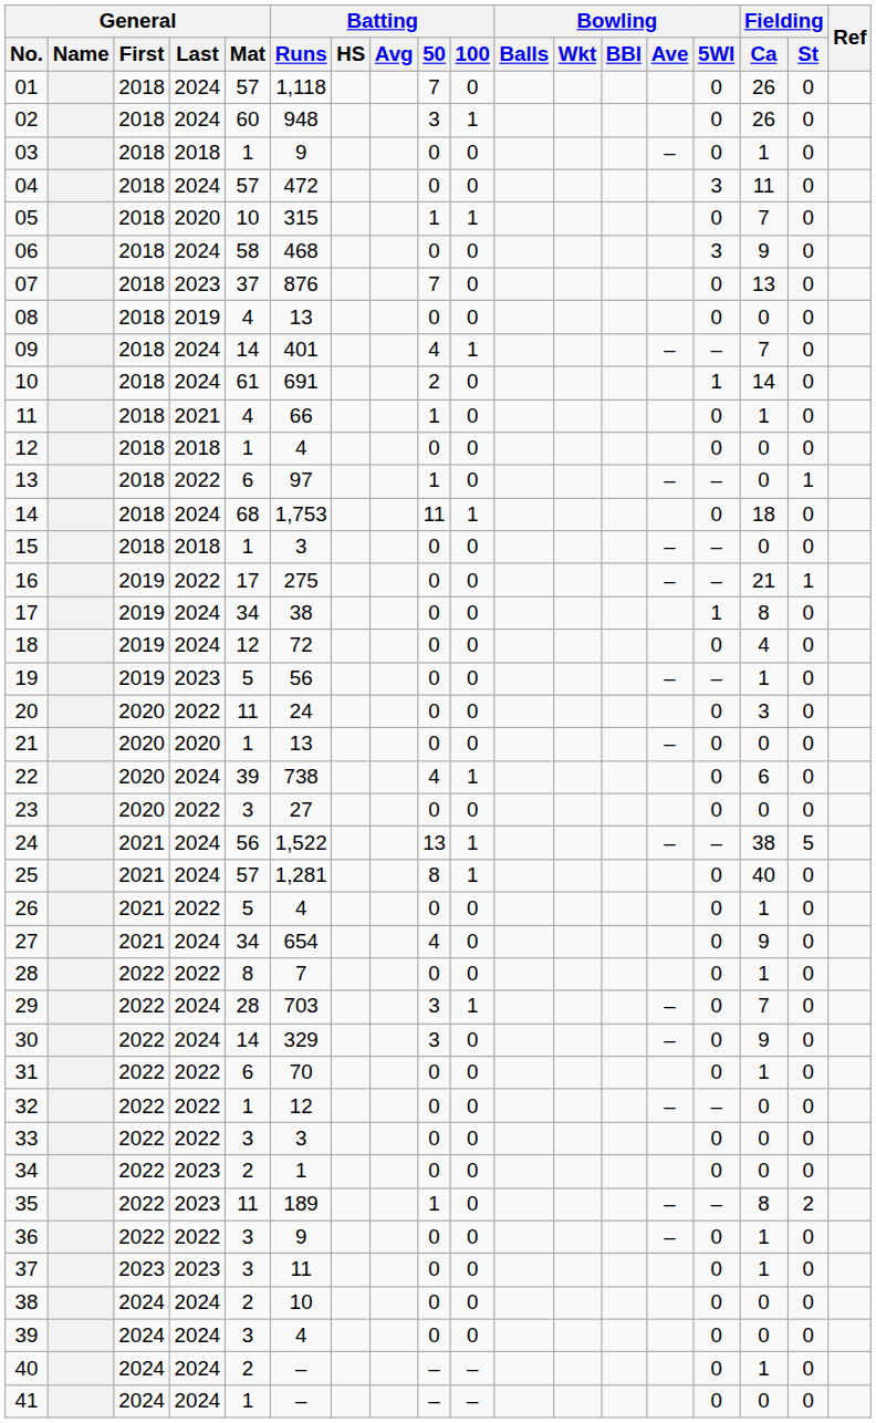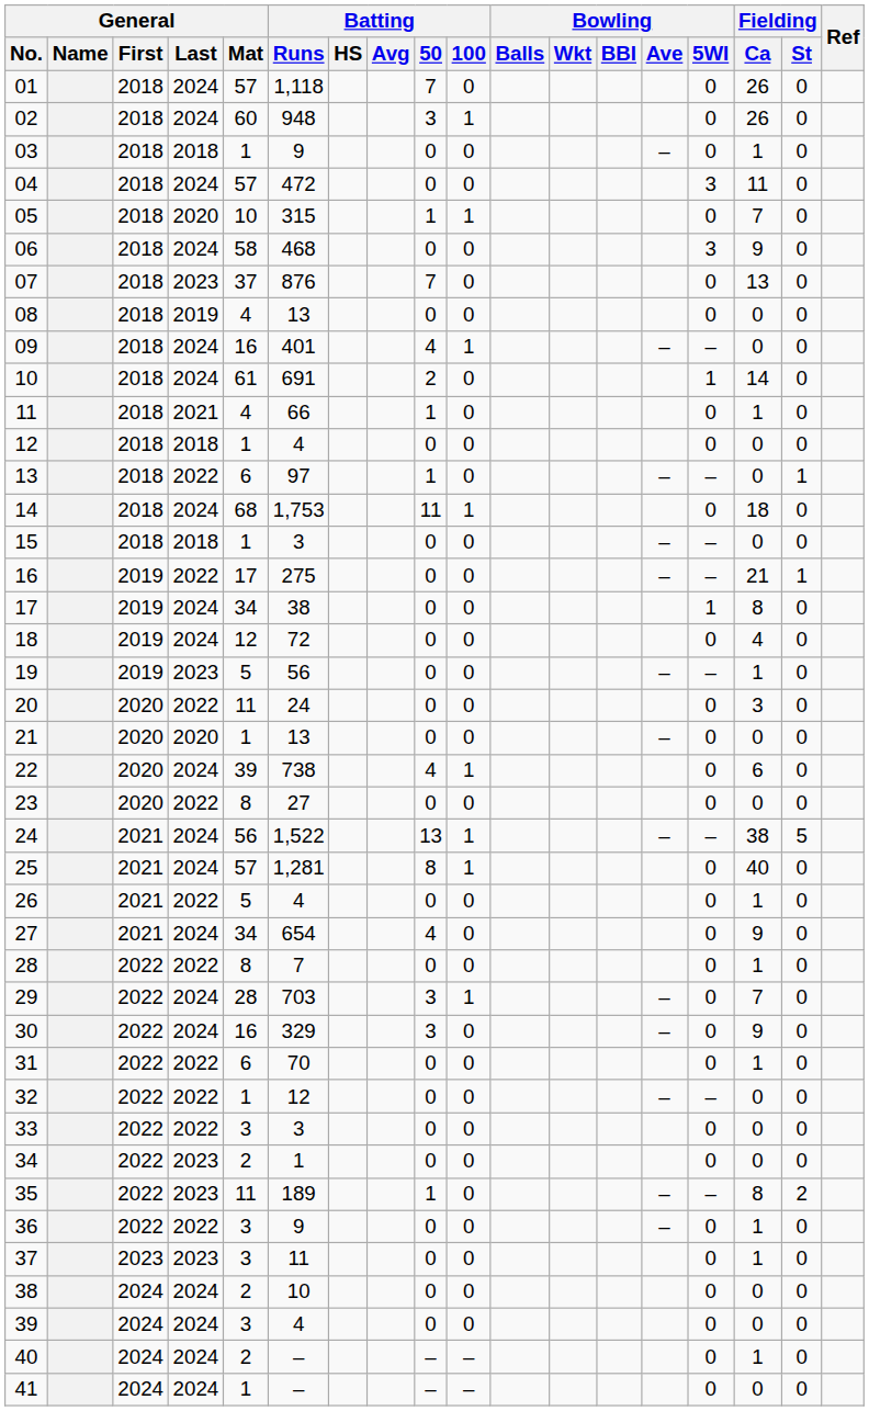09 | General / Mat: 14 -> 16
09 | Fielding / Ca: 7 -> 0
23 | General / Mat: 3 -> 8
30 | General / Mat: 14 -> 16
